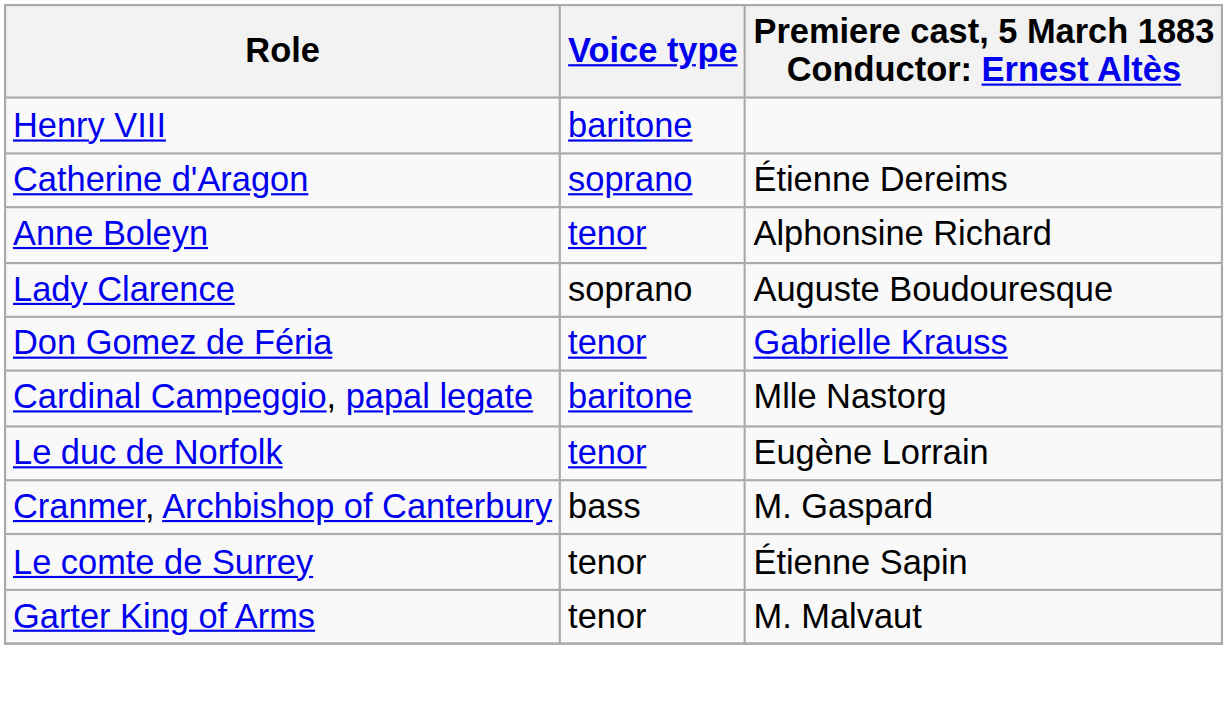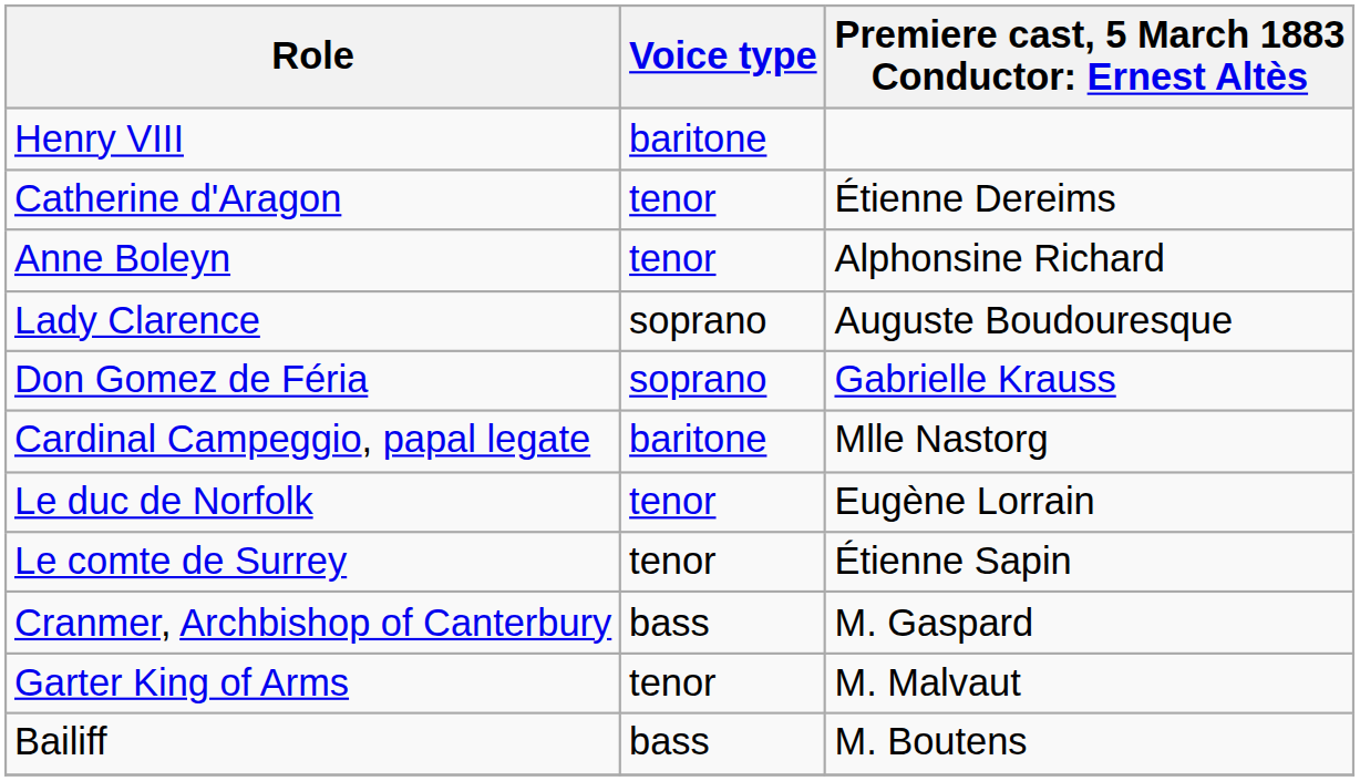Catherine d'Aragon | Voice type: soprano -> tenor
Don Gomez de Féria | Voice type: tenor -> soprano
rows swapped: Le comte de Surrey <-> Cranmer, Archbishop of Canterbury
+ row: Bailiff | bass | M. Boutens
